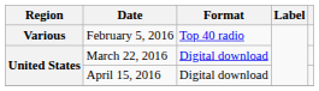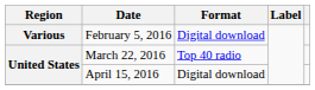February 5, 2016 | Format: Top 40 radio -> Digital download
March 22, 2016 | Format: Digital download -> Top 40 radio
